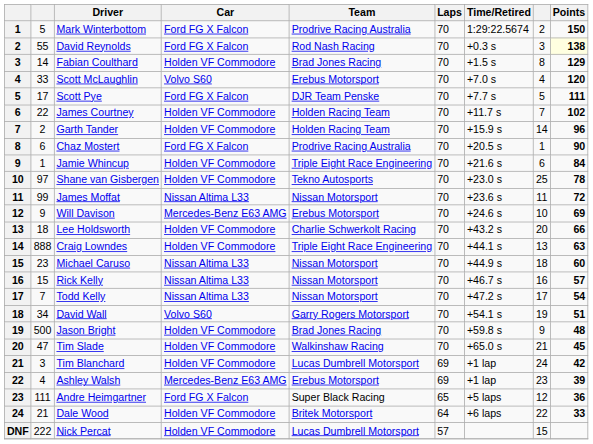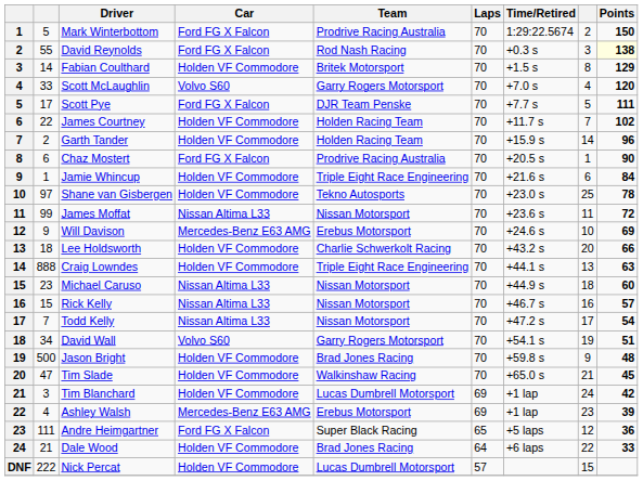Fabian Coulthard | Team: Brad Jones Racing -> Britek Motorsport
Scott McLaughlin | Team: Erebus Motorsport -> Garry Rogers Motorsport
Dale Wood | Team: Britek Motorsport -> Brad Jones Racing
